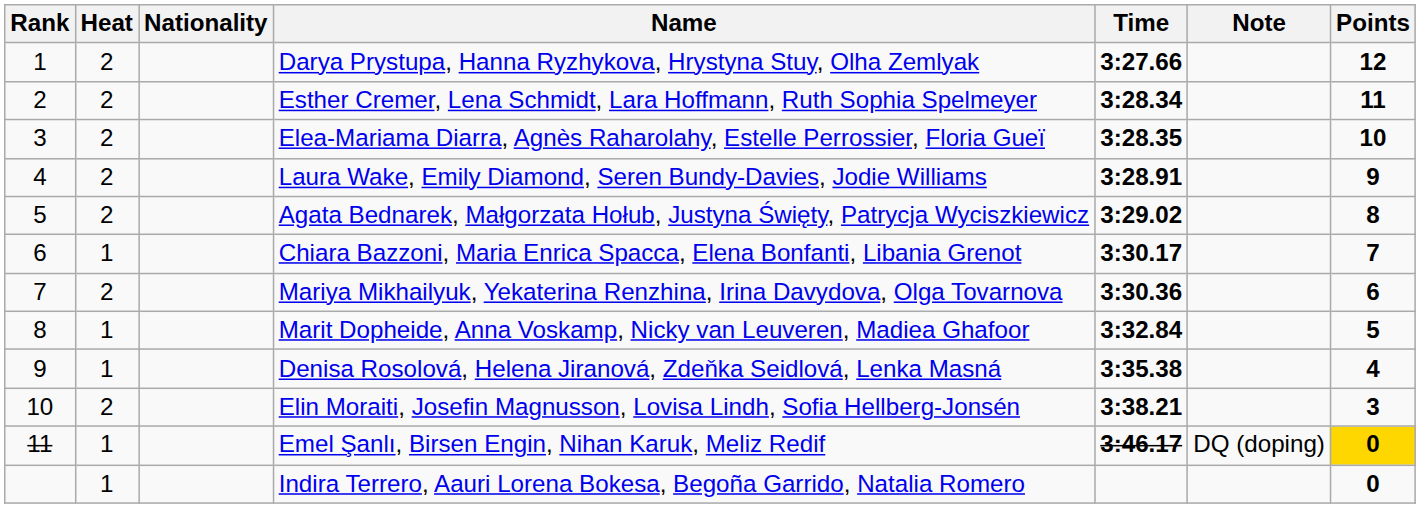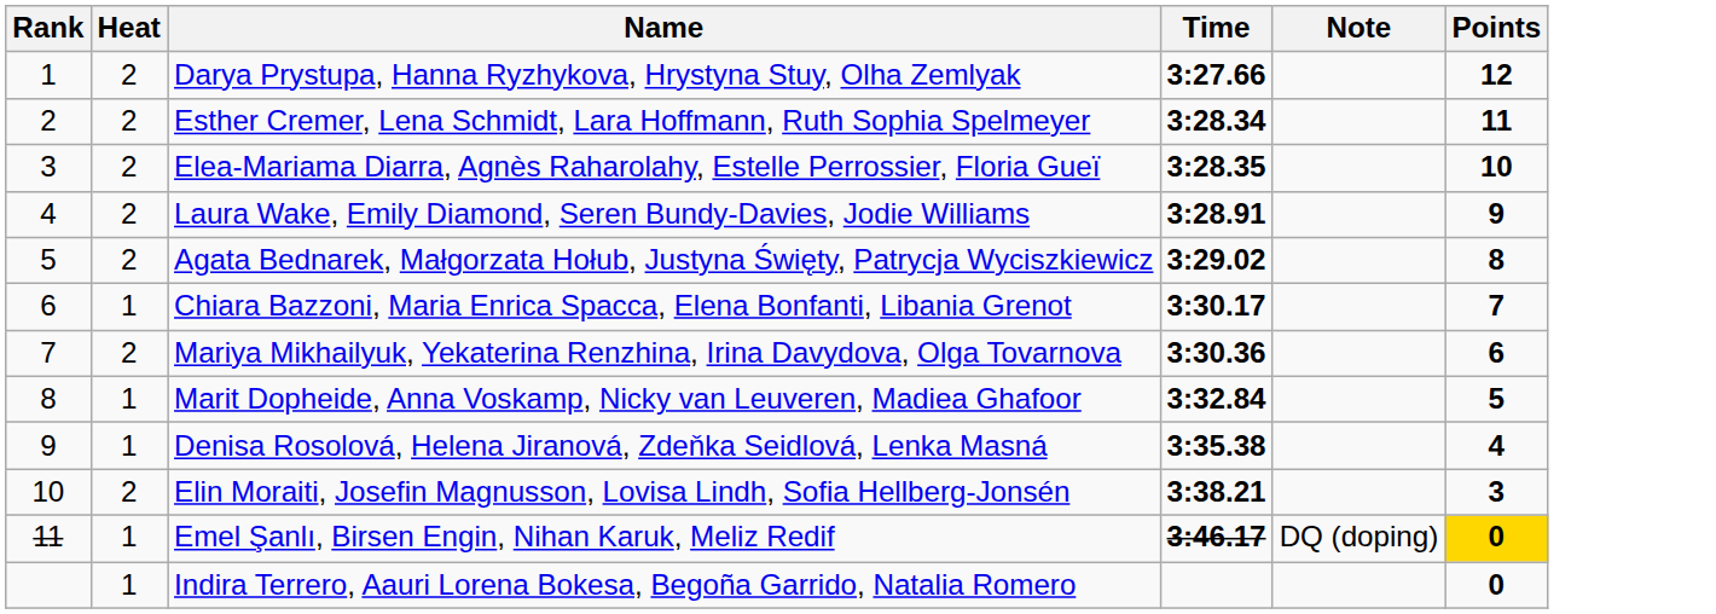- column: Nationality
